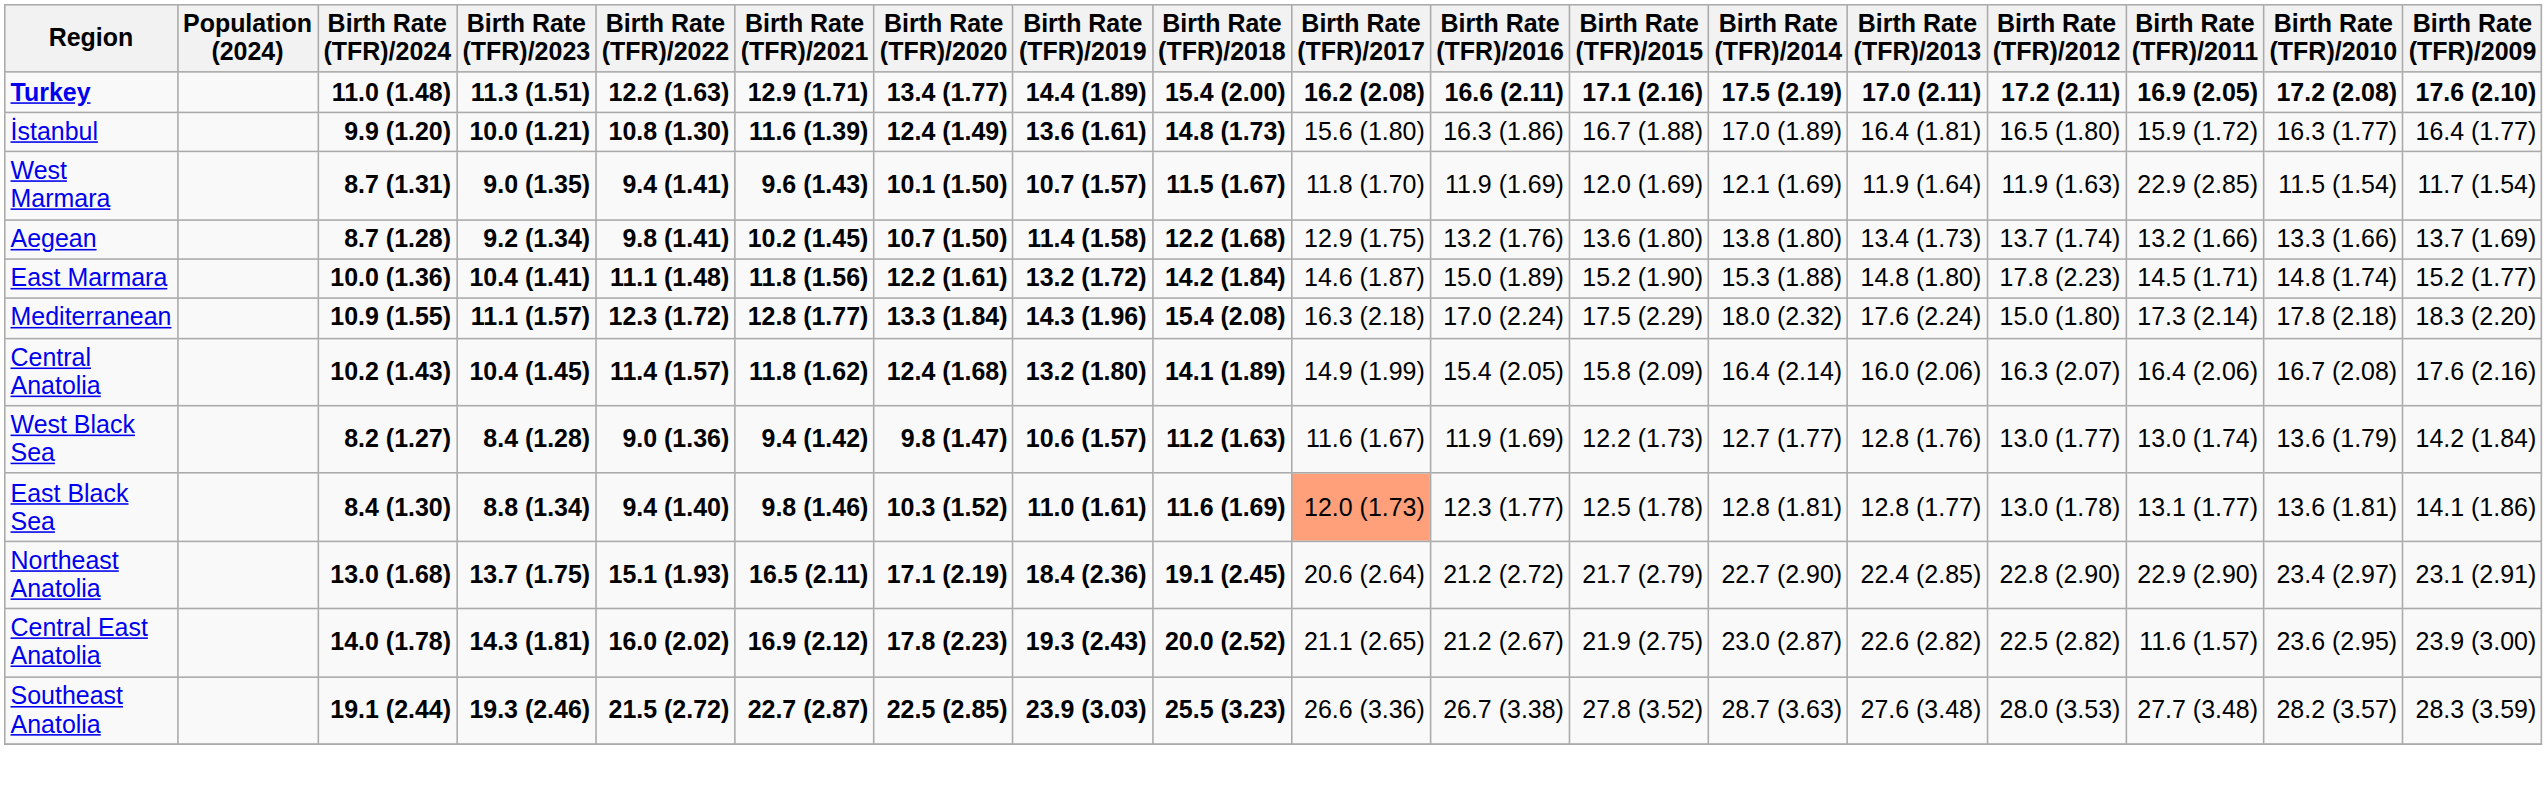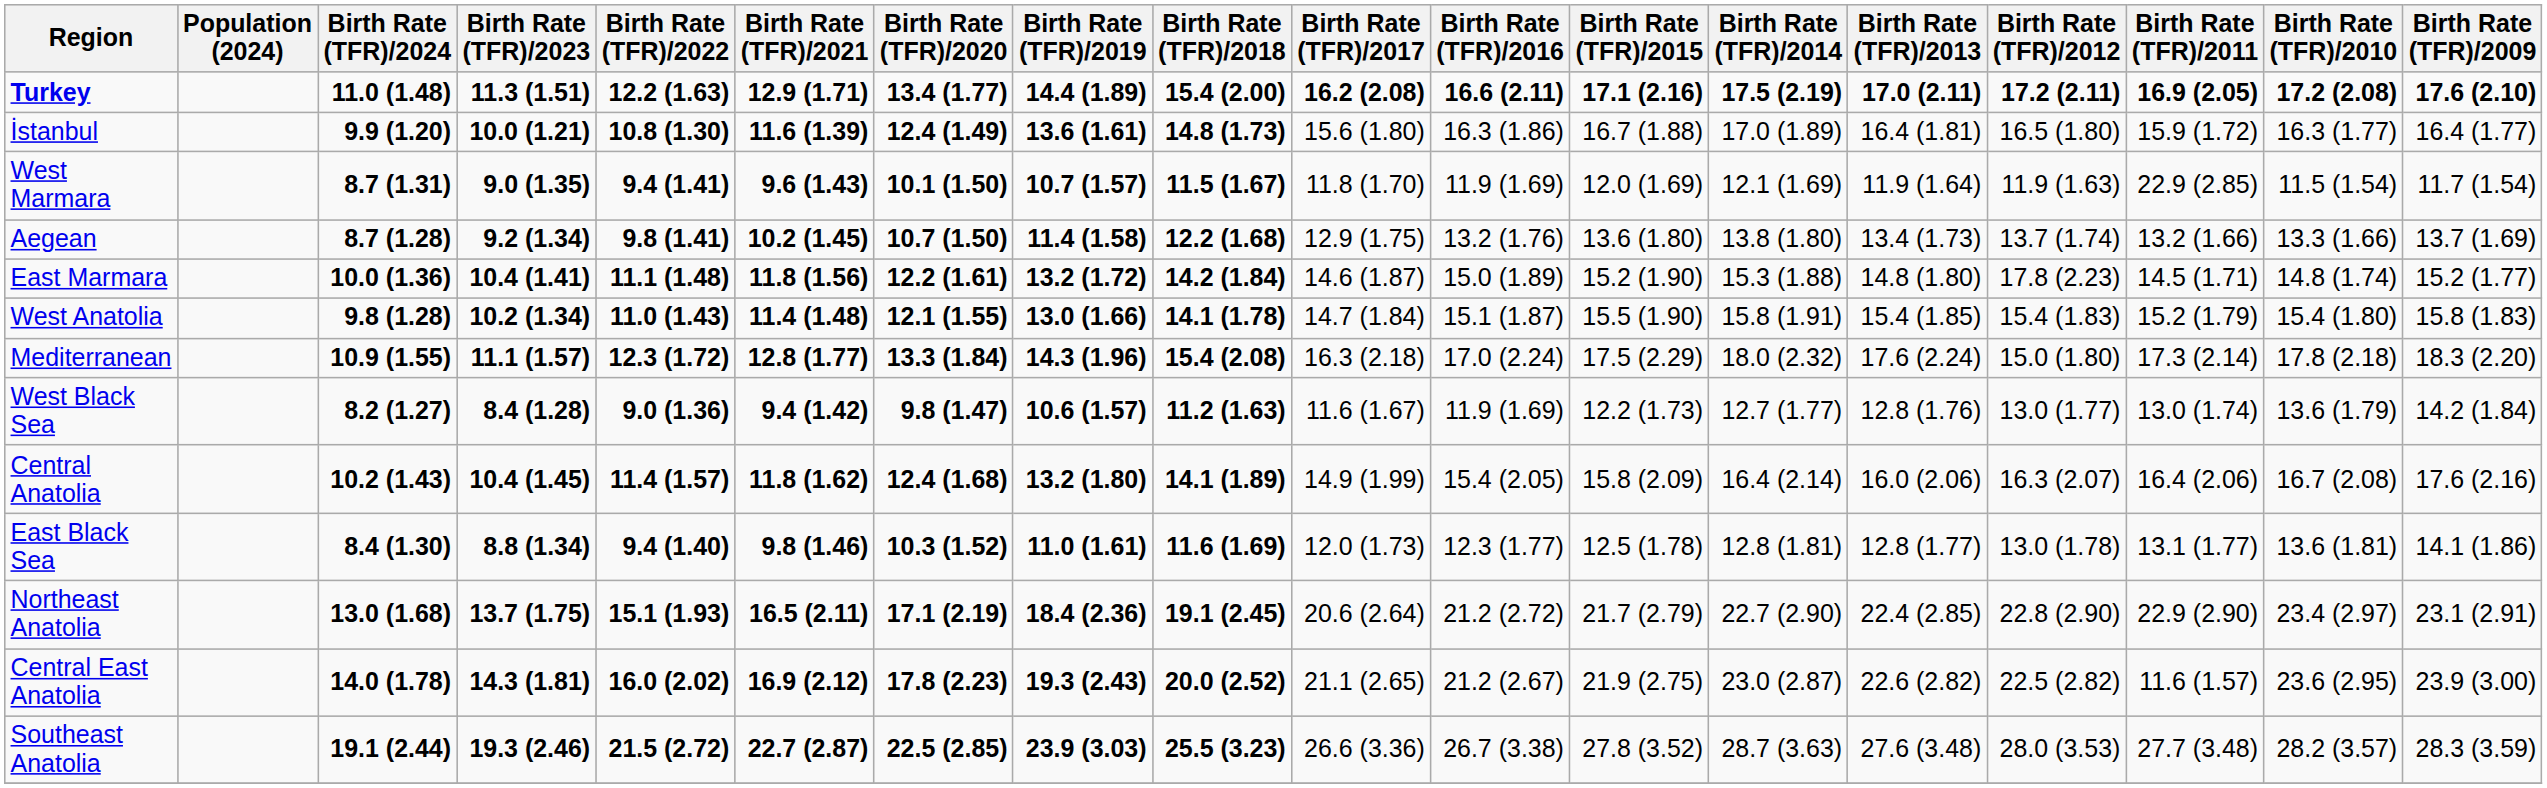+ row: West Anatolia | 9.8 (1.28) | 10.2 (1.34) | 11.0 (1.43) | 11.4 (1.48) | 12.1 (1.55) | 13.0 (1.66) | 14.1 (1.78) | 14.7 (1.84) | 15.1 (1.87) | 15.5 (1.90) | 15.8 (1.91) | 15.4 (1.85) | 15.4 (1.83) | 15.2 (1.79) | 15.4 (1.80) | 15.8 (1.83)
rows swapped: Central Anatolia <-> West Black Sea
East Black Sea | Birth Rate (TFR)/2017: lightsalmon background -> no background
